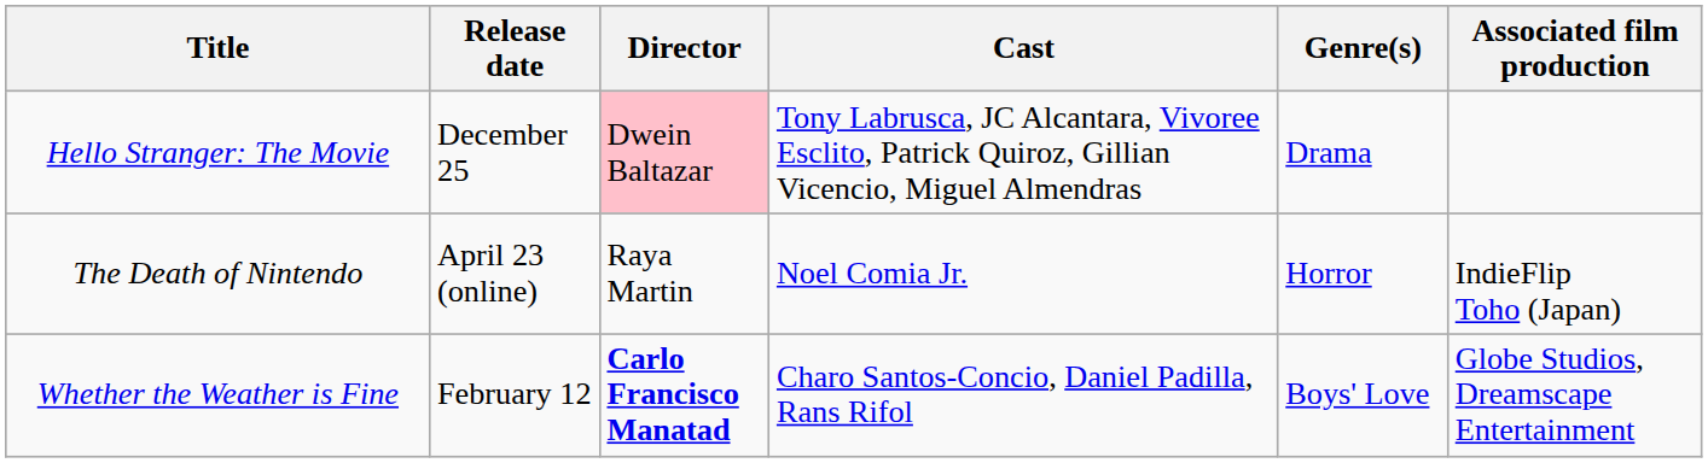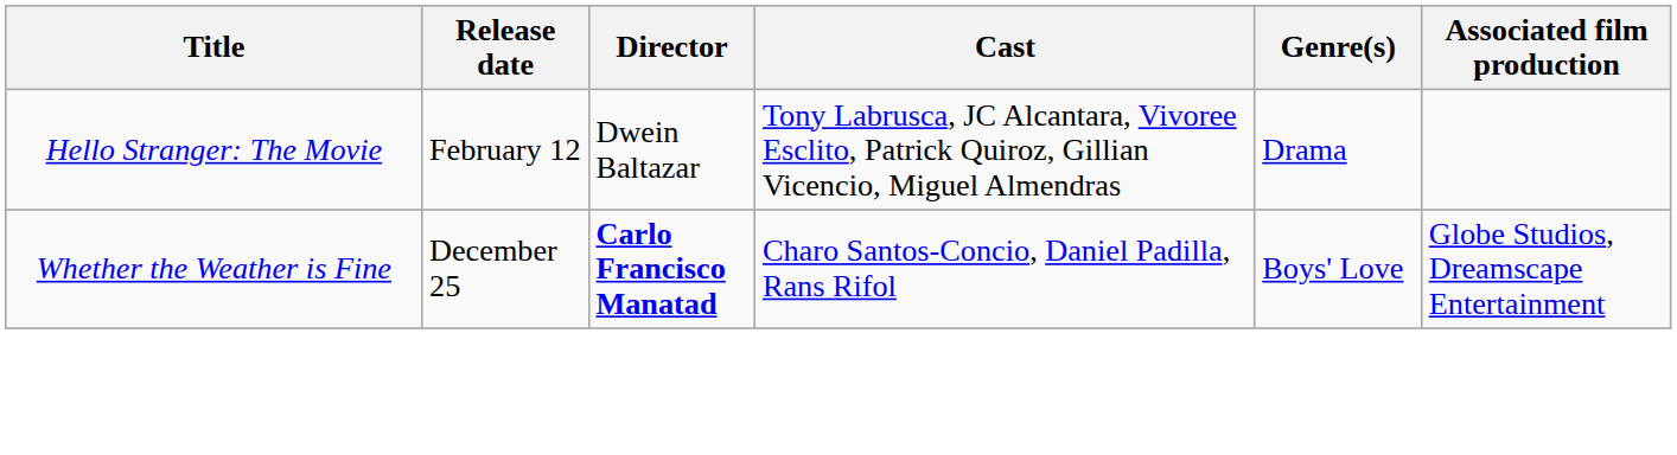Hello Stranger: The Movie | Release date: December 25 -> February 12
Hello Stranger: The Movie | Director: pink background -> no background
- row: The Death of Nintendo | April 23 (online) | Raya Martin | Noel Comia Jr. | Horror | IndieFlip Toho (Japan)
Whether the Weather is Fine | Release date: February 12 -> December 25
